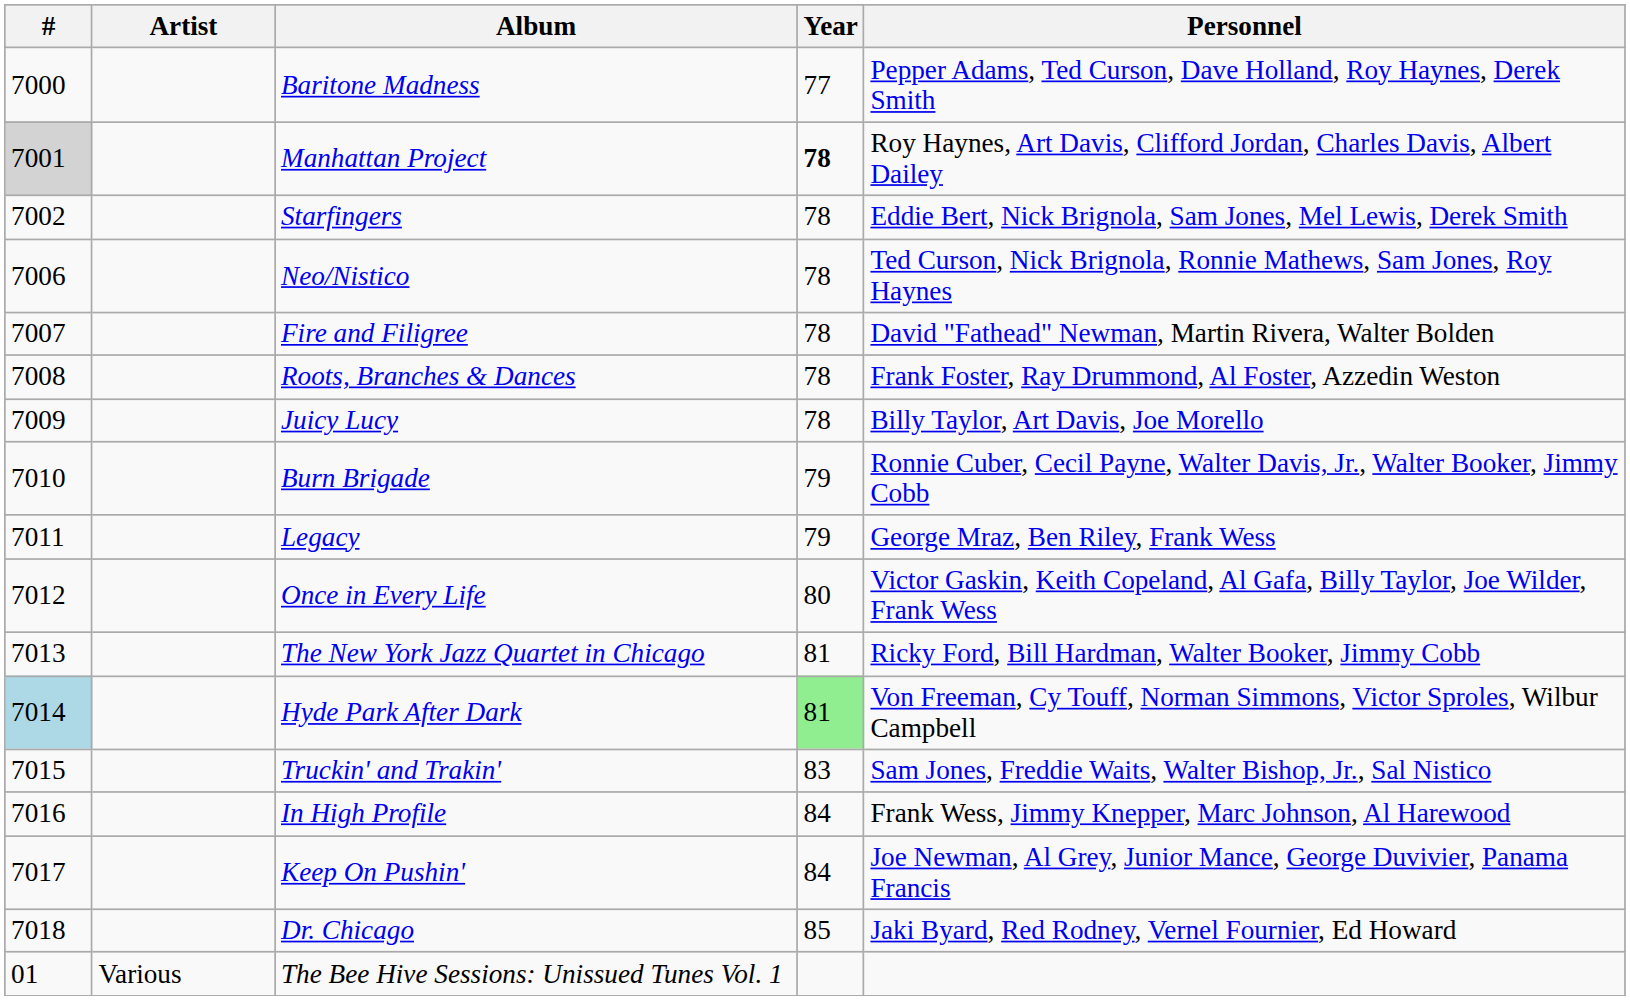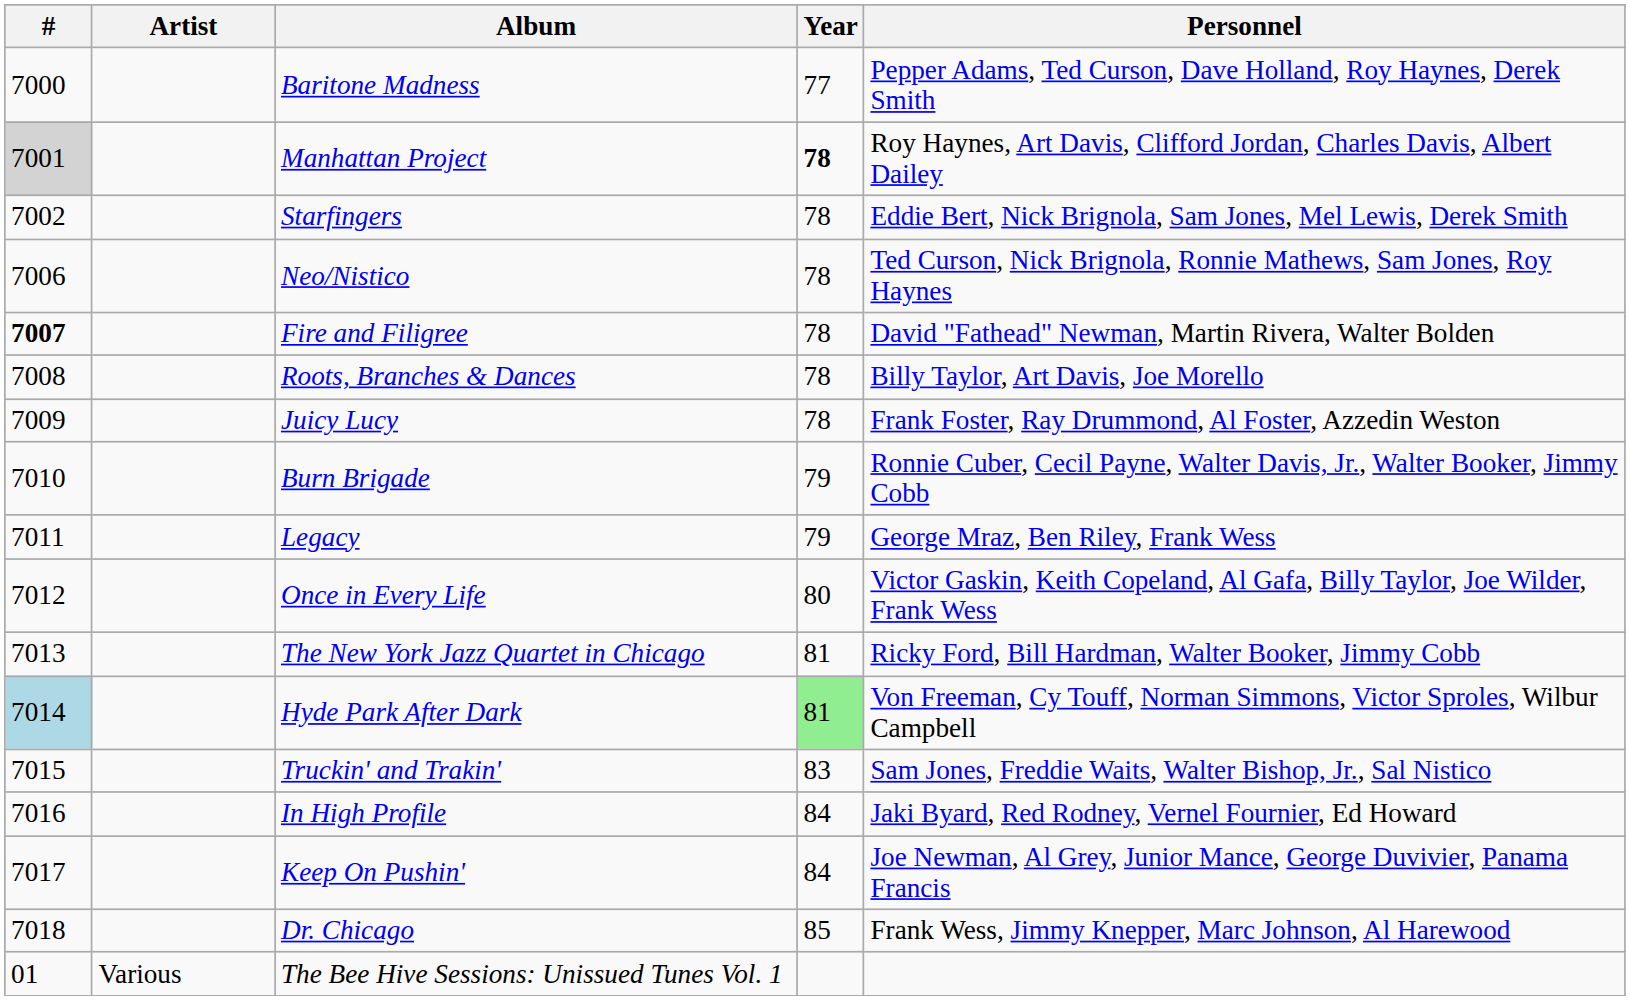Fire and Filigree | #: normal -> bold
Roots, Branches & Dances | Personnel: Frank Foster, Ray Drummond, Al Foster, Azzedin Weston -> Billy Taylor, Art Davis, Joe Morello
Juicy Lucy | Personnel: Billy Taylor, Art Davis, Joe Morello -> Frank Foster, Ray Drummond, Al Foster, Azzedin Weston
In High Profile | Personnel: Frank Wess, Jimmy Knepper, Marc Johnson, Al Harewood -> Jaki Byard, Red Rodney, Vernel Fournier, Ed Howard
Dr. Chicago | Personnel: Jaki Byard, Red Rodney, Vernel Fournier, Ed Howard -> Frank Wess, Jimmy Knepper, Marc Johnson, Al Harewood
